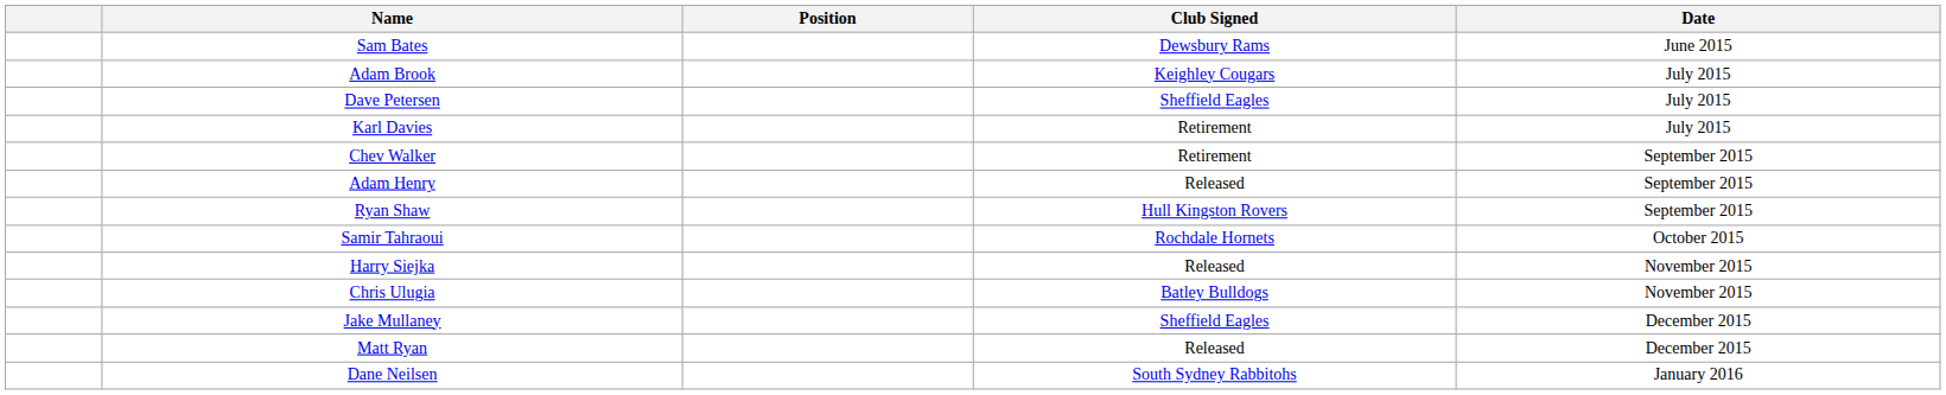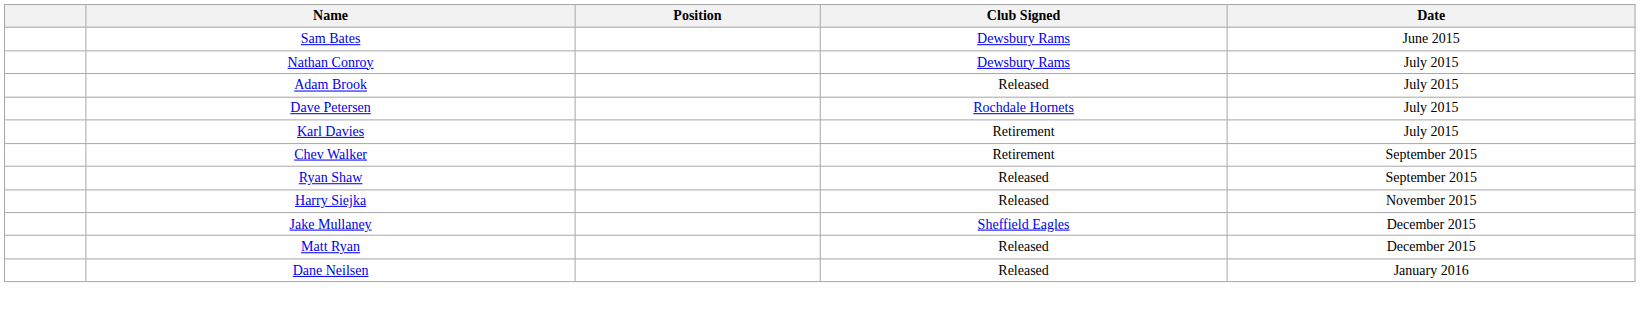+ row: Nathan Conroy | Dewsbury Rams | July 2015
Adam Brook | Club Signed: Keighley Cougars -> Released
Dave Petersen | Club Signed: Sheffield Eagles -> Rochdale Hornets
- row: Adam Henry | Released | September 2015
Ryan Shaw | Club Signed: Hull Kingston Rovers -> Released
- row: Samir Tahraoui | Rochdale Hornets | October 2015
- row: Chris Ulugia | Batley Bulldogs | November 2015
Dane Neilsen | Club Signed: South Sydney Rabbitohs -> Released
